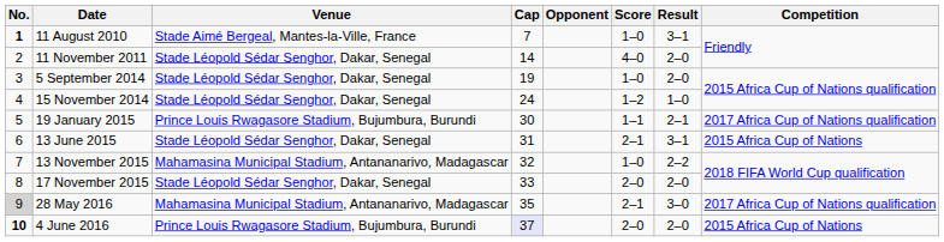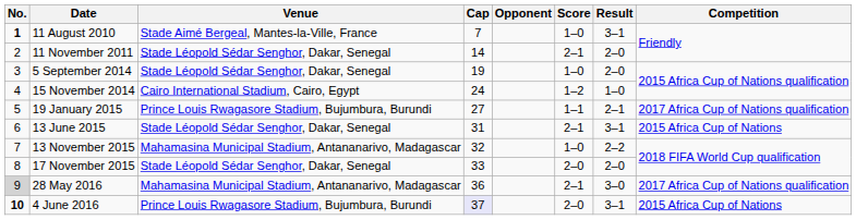11 November 2011 | Score: 4–0 -> 2–1
15 November 2014 | Venue: Stade Léopold Sédar Senghor, Dakar, Senegal -> Cairo International Stadium, Cairo, Egypt
19 January 2015 | Cap: 30 -> 27
28 May 2016 | Cap: 35 -> 36
4 June 2016 | Result: 2–0 -> 3–1
